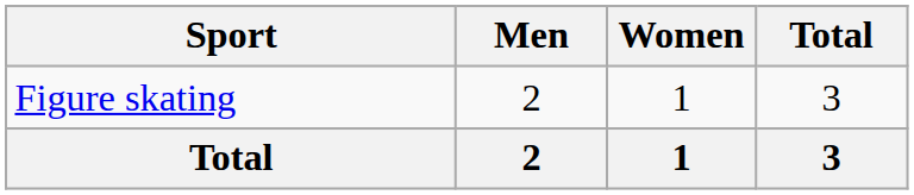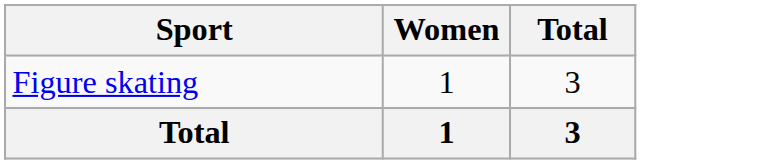- column: Men | 2 | 2
